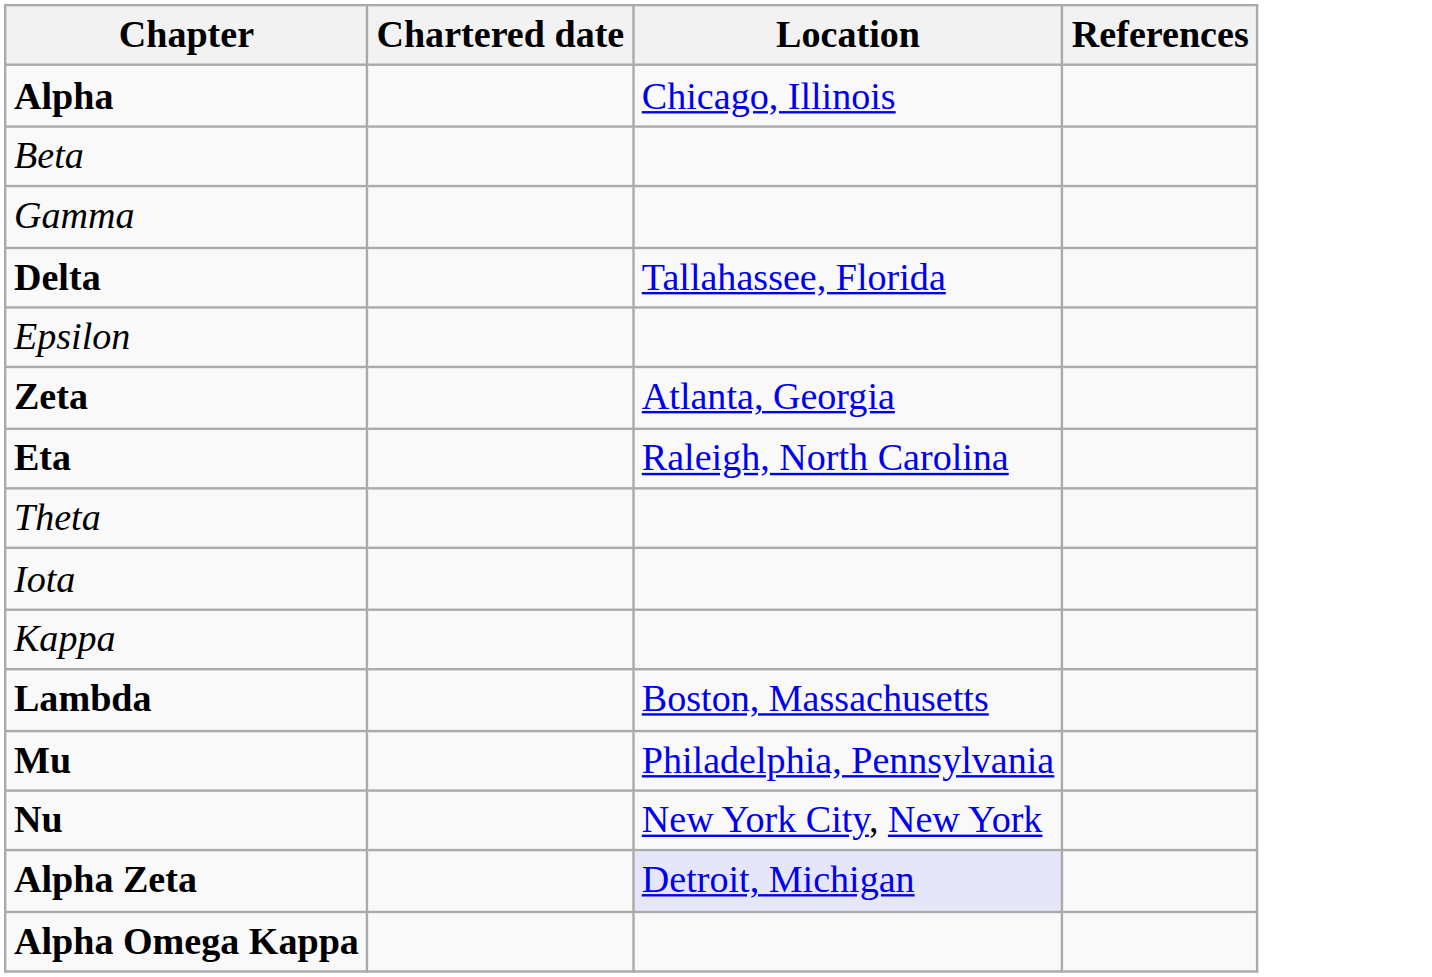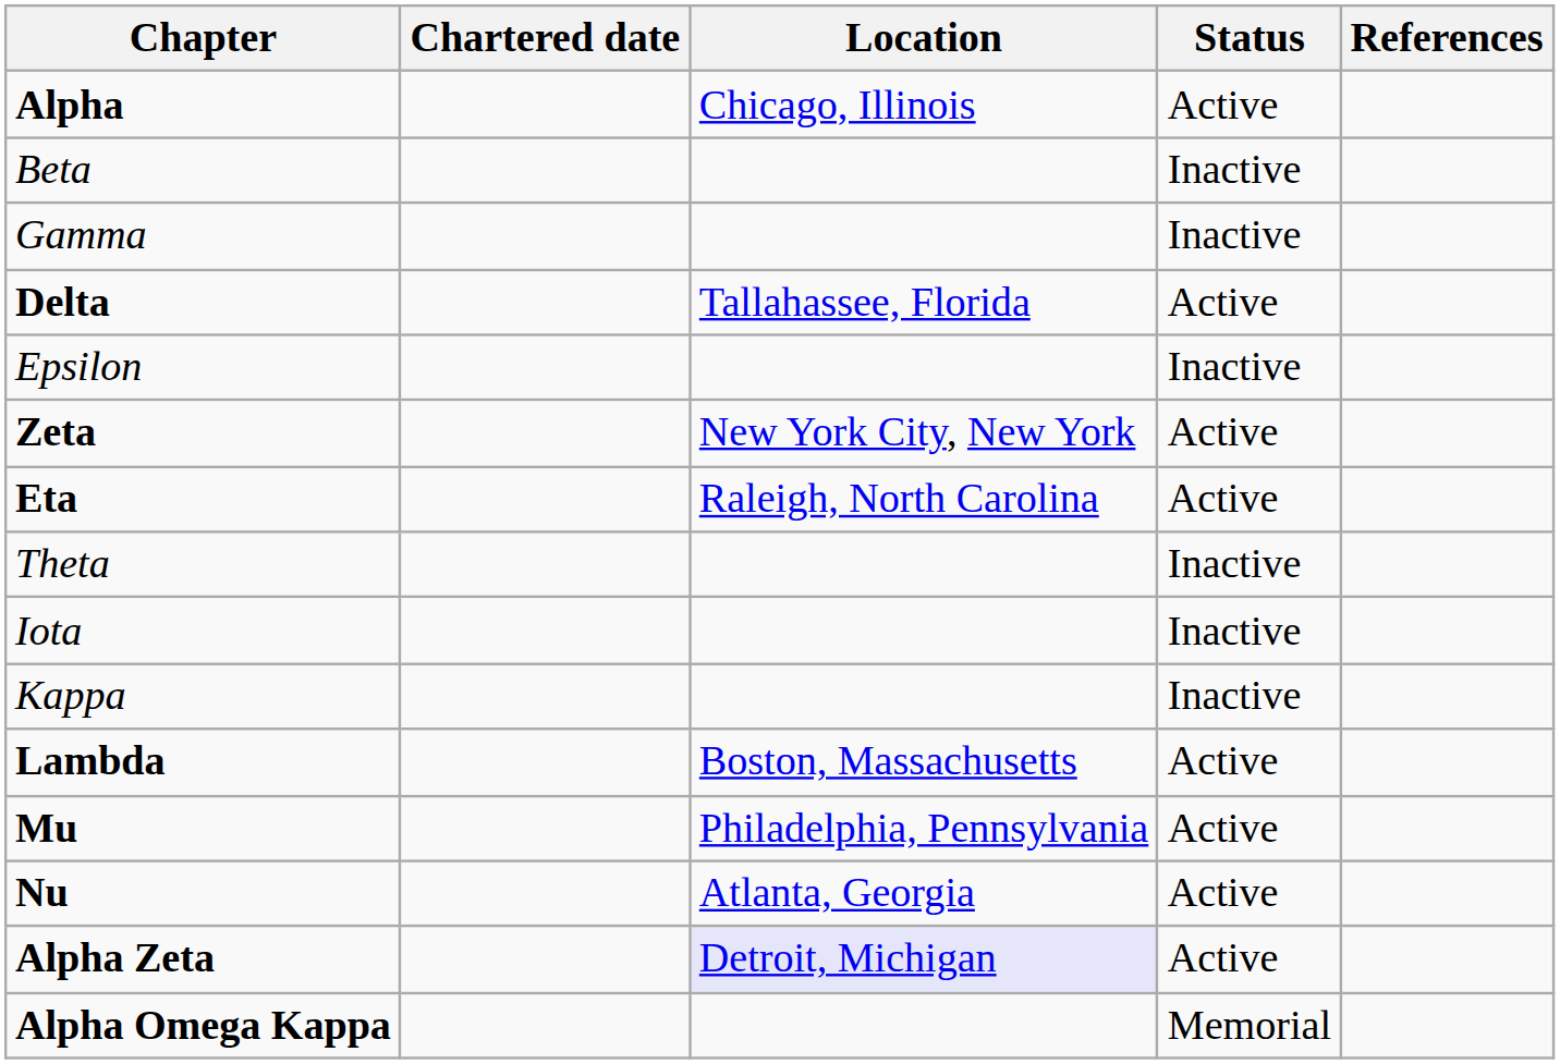+ column: Status | Active | Inactive | Inactive | Active | Inactive | Active | Active | Inactive | Inactive | Inactive | Active | Active | Active | Active | Memorial
Zeta | Location: Atlanta, Georgia -> New York City, New York
Nu | Location: New York City, New York -> Atlanta, Georgia
